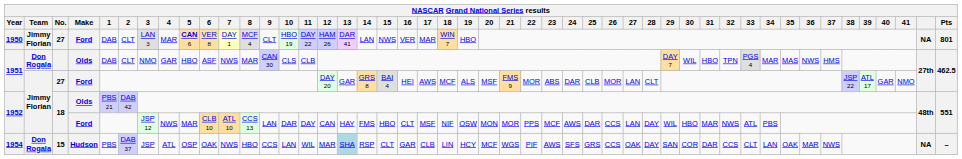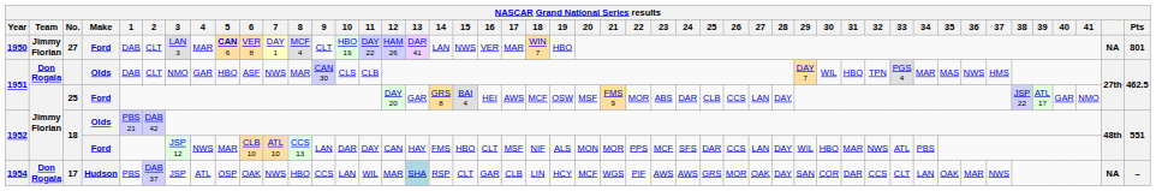1951 / Ford | No.: 27 -> 25
1951 / Ford | 19: ALS -> OSW
1951 / Ford | 26: MOR -> CCS
1951 / Ford | 28: CLT -> DAY
1952 / Ford | 19: OSW -> ALS
1952 / Ford | 24: AWS -> SFS
1954 | No.: 15 -> 17
1954 | 24: SFS -> AWS
1954 | 26: CCS -> MOR
